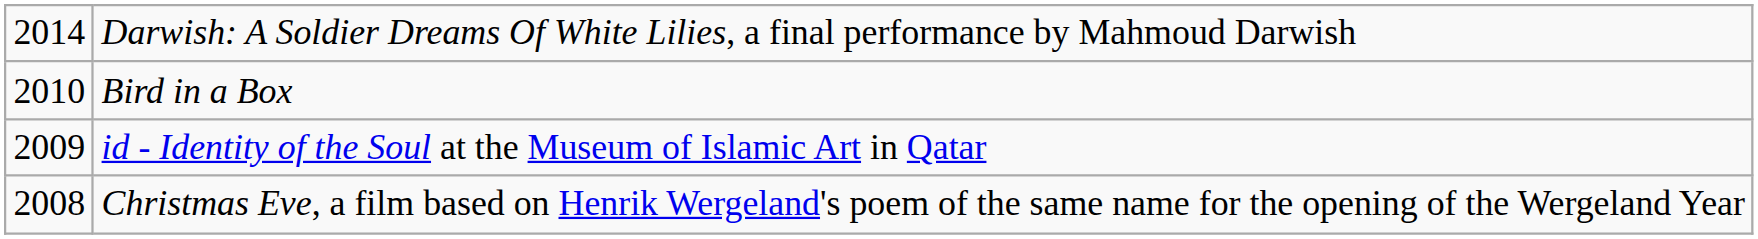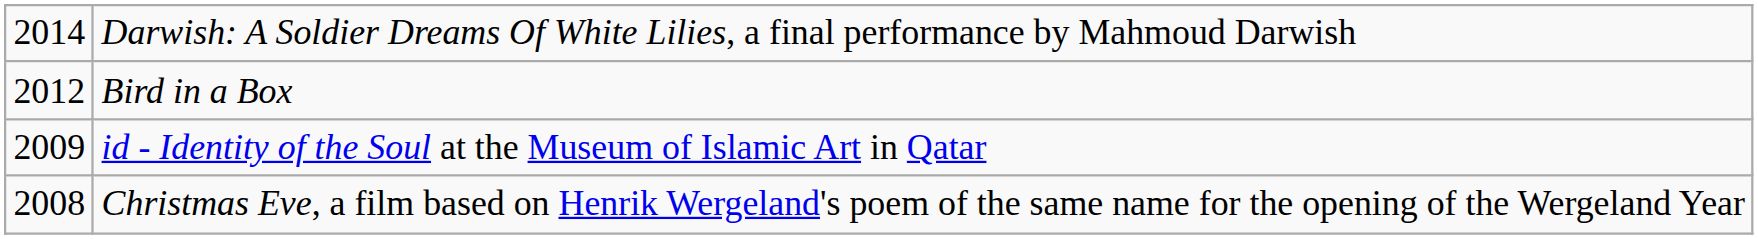Bird in a Box | column 1: 2010 -> 2012
